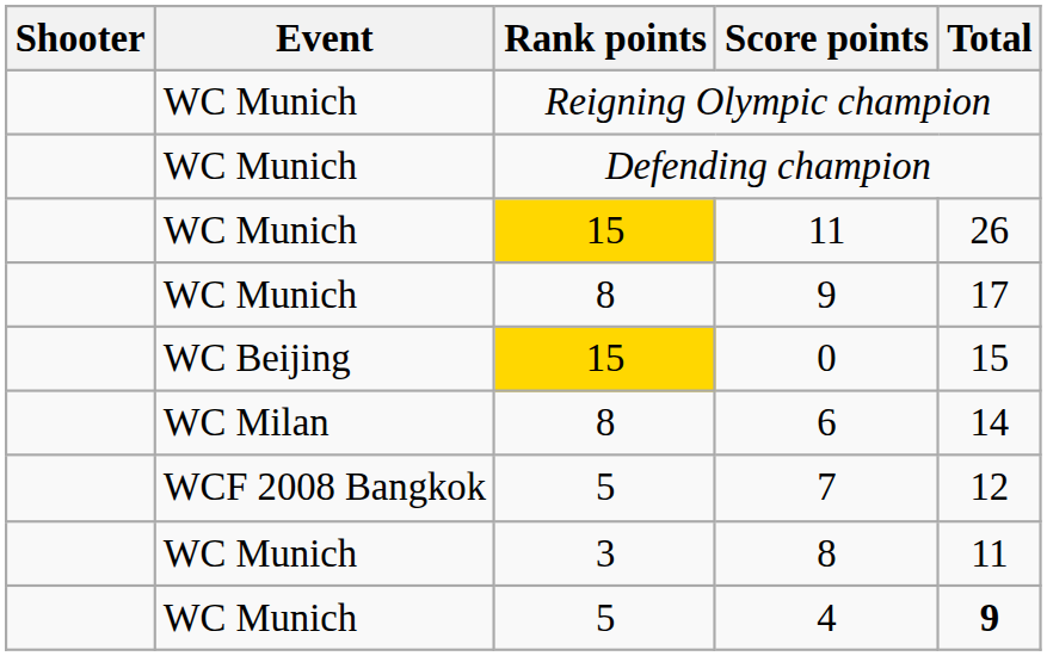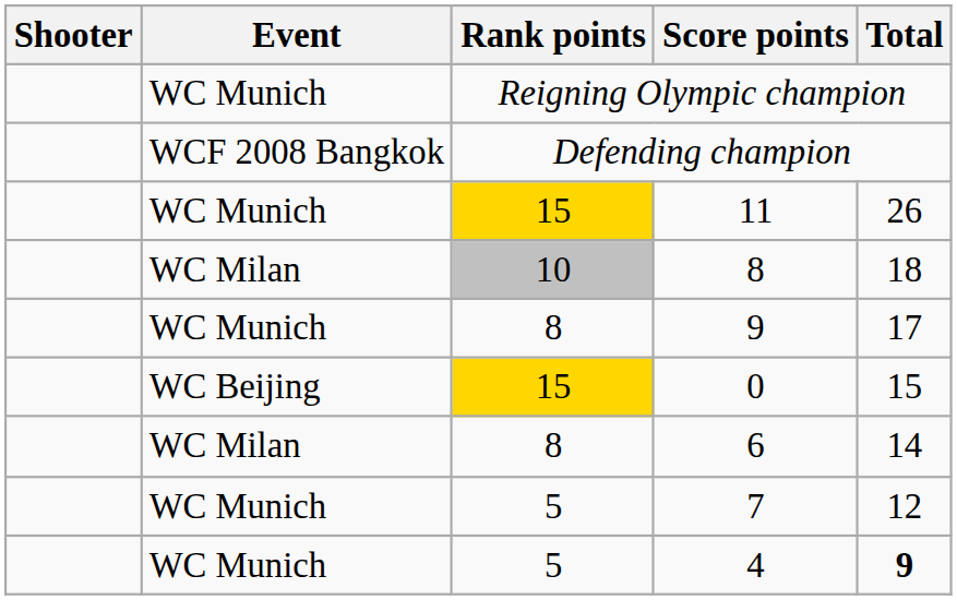Defending champion | Event: WC Munich -> WCF 2008 Bangkok
+ row: WC Milan | 10 | 8 | 18
7 | Event: WCF 2008 Bangkok -> WC Munich
- row: WC Munich | 3 | 8 | 11
